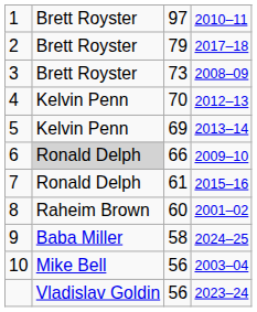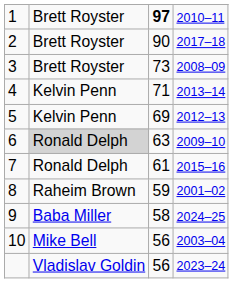1 | column 3: normal -> bold
2 | column 3: 79 -> 90
4 | column 3: 70 -> 71
4 | column 4: 2012–13 -> 2013–14
5 | column 4: 2013–14 -> 2012–13
6 | column 3: 66 -> 63
8 | column 3: 60 -> 59
